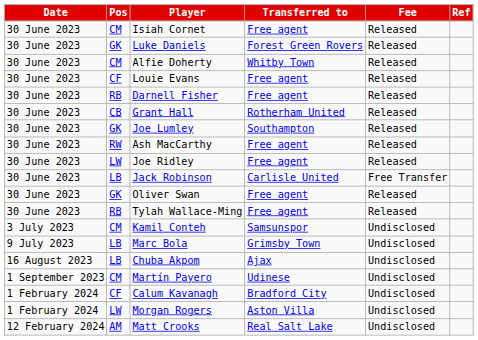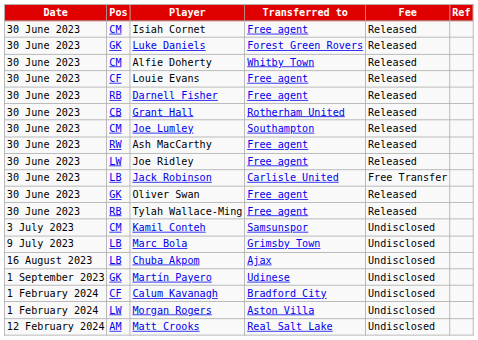Joe Lumley | Pos: GK -> CM
Martín Payero | Pos: CM -> GK
